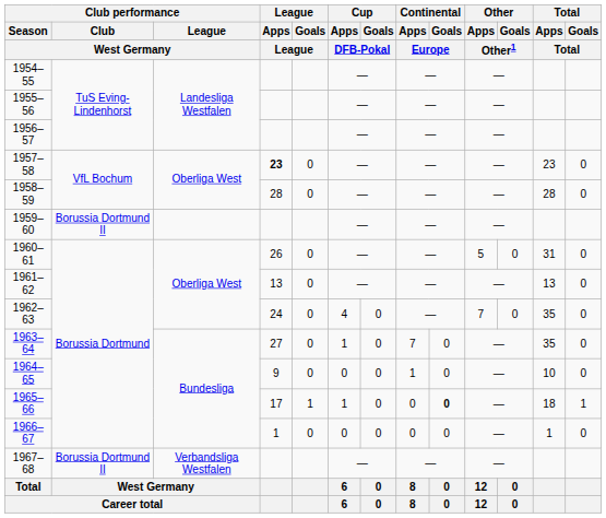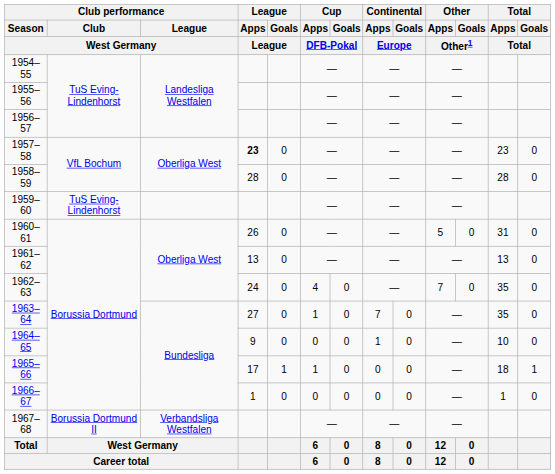1959–60 | Club performance / Club / West Germany: Borussia Dortmund II -> TuS Eving-Lindenhorst
1965–66 | Continental / Goals / Europe: bold -> normal
